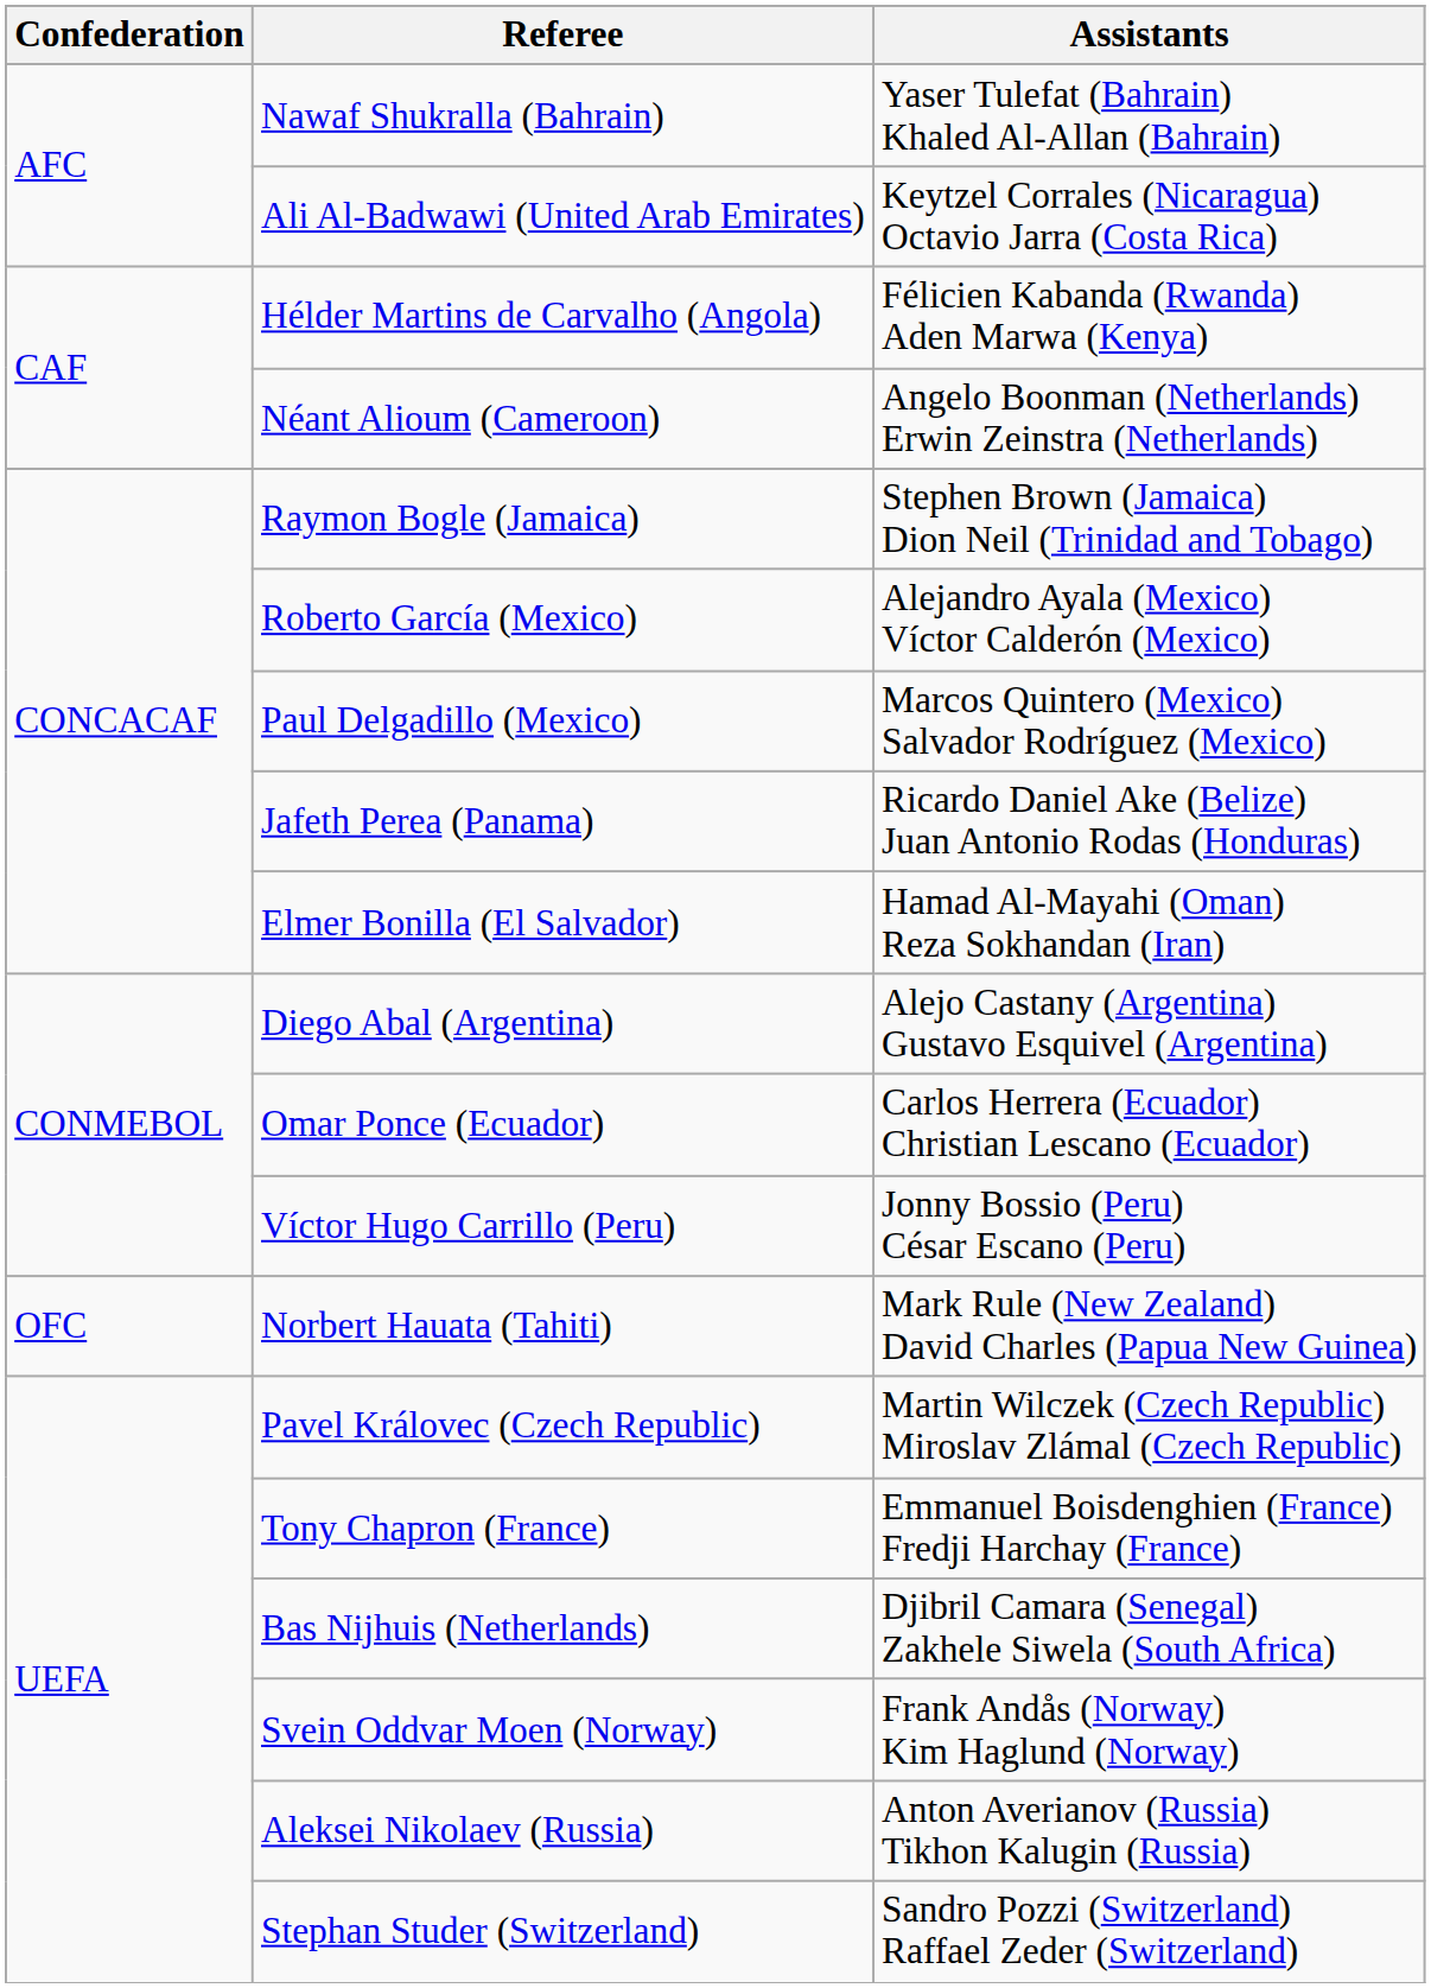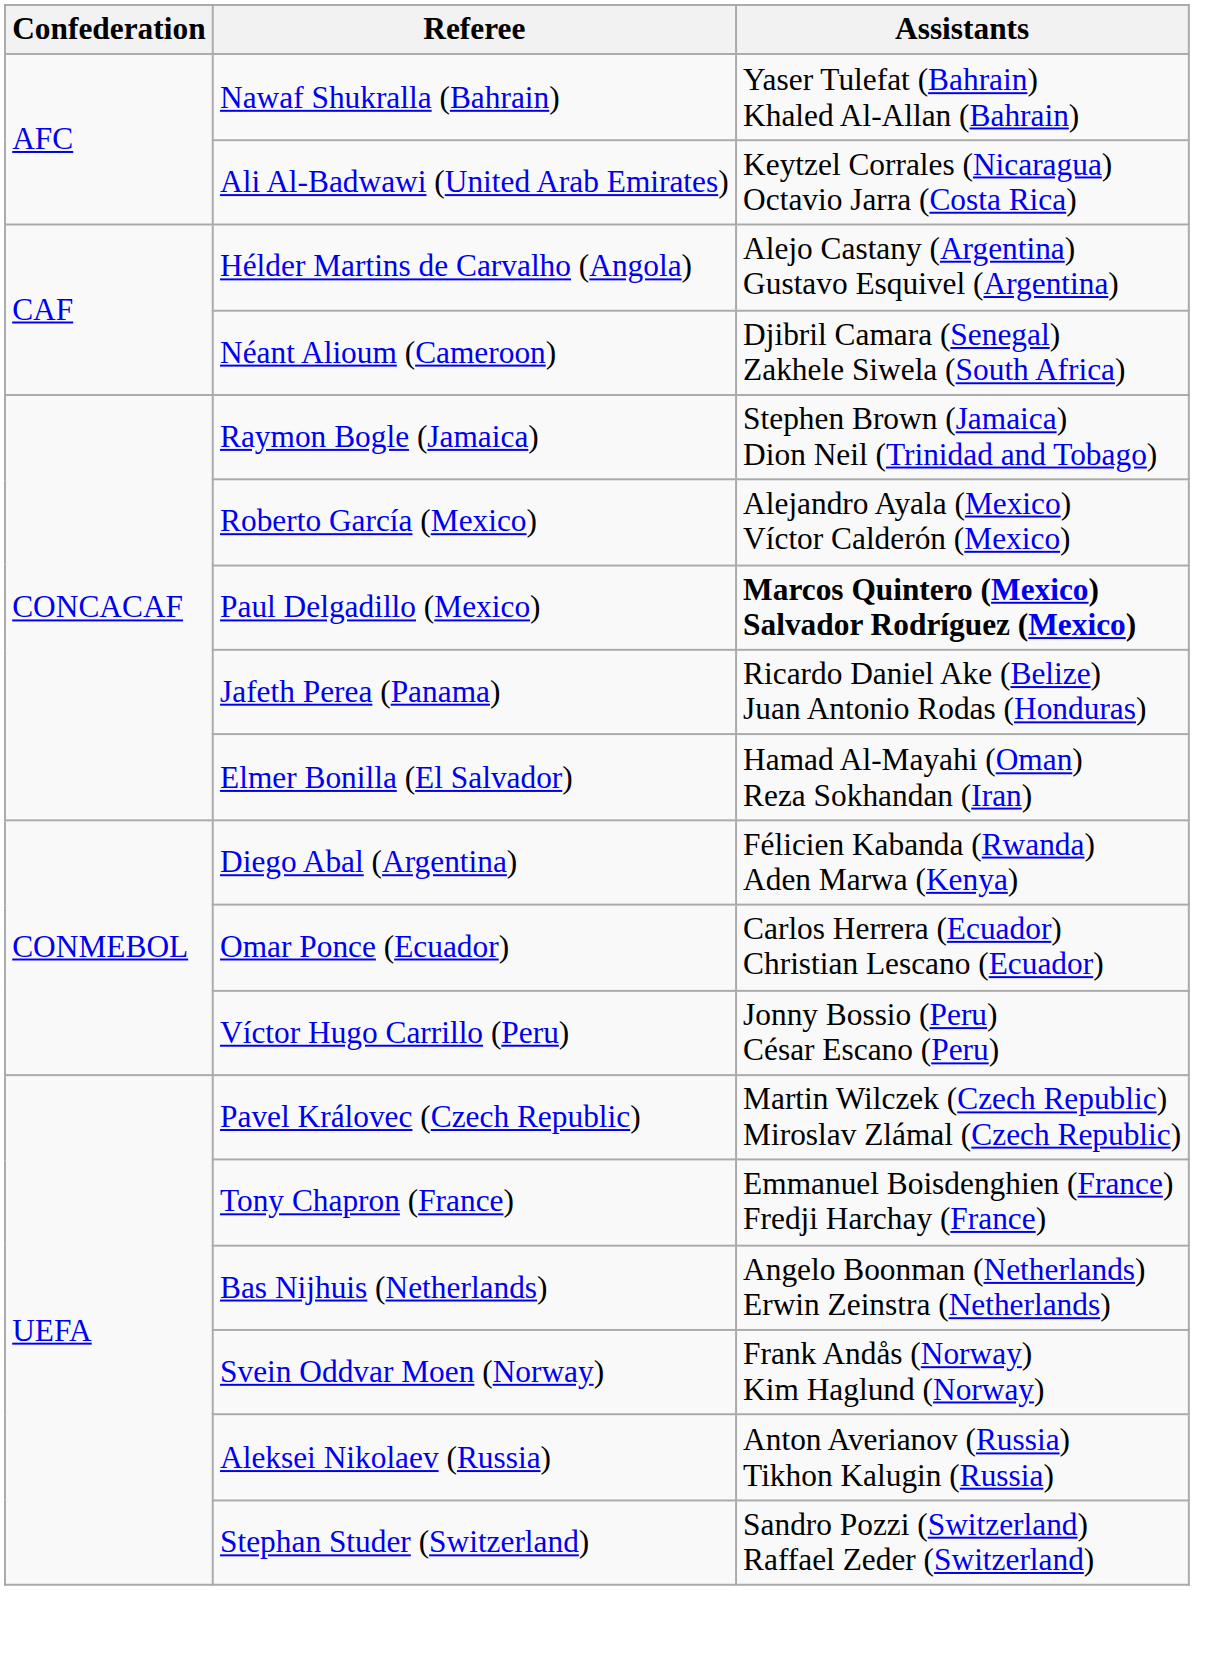Hélder Martins de Carvalho (Angola) | Assistants: Félicien Kabanda (Rwanda) Aden Marwa (Kenya) -> Alejo Castany (Argentina) Gustavo Esquivel (Argentina)
Néant Alioum (Cameroon) | Assistants: Angelo Boonman (Netherlands) Erwin Zeinstra (Netherlands) -> Djibril Camara (Senegal) Zakhele Siwela (South Africa)
Paul Delgadillo (Mexico) | Assistants: normal -> bold
Diego Abal (Argentina) | Assistants: Alejo Castany (Argentina) Gustavo Esquivel (Argentina) -> Félicien Kabanda (Rwanda) Aden Marwa (Kenya)
- row: OFC | Norbert Hauata (Tahiti) | Mark Rule (New Zealand) David Charles (Papua New Guinea)
Bas Nijhuis (Netherlands) | Assistants: Djibril Camara (Senegal) Zakhele Siwela (South Africa) -> Angelo Boonman (Netherlands) Erwin Zeinstra (Netherlands)
